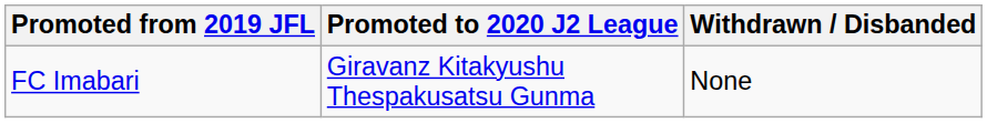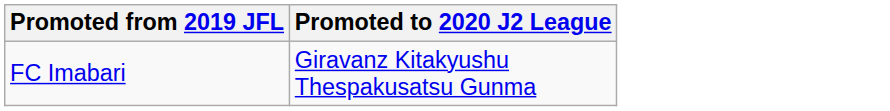- column: Withdrawn / Disbanded | None
